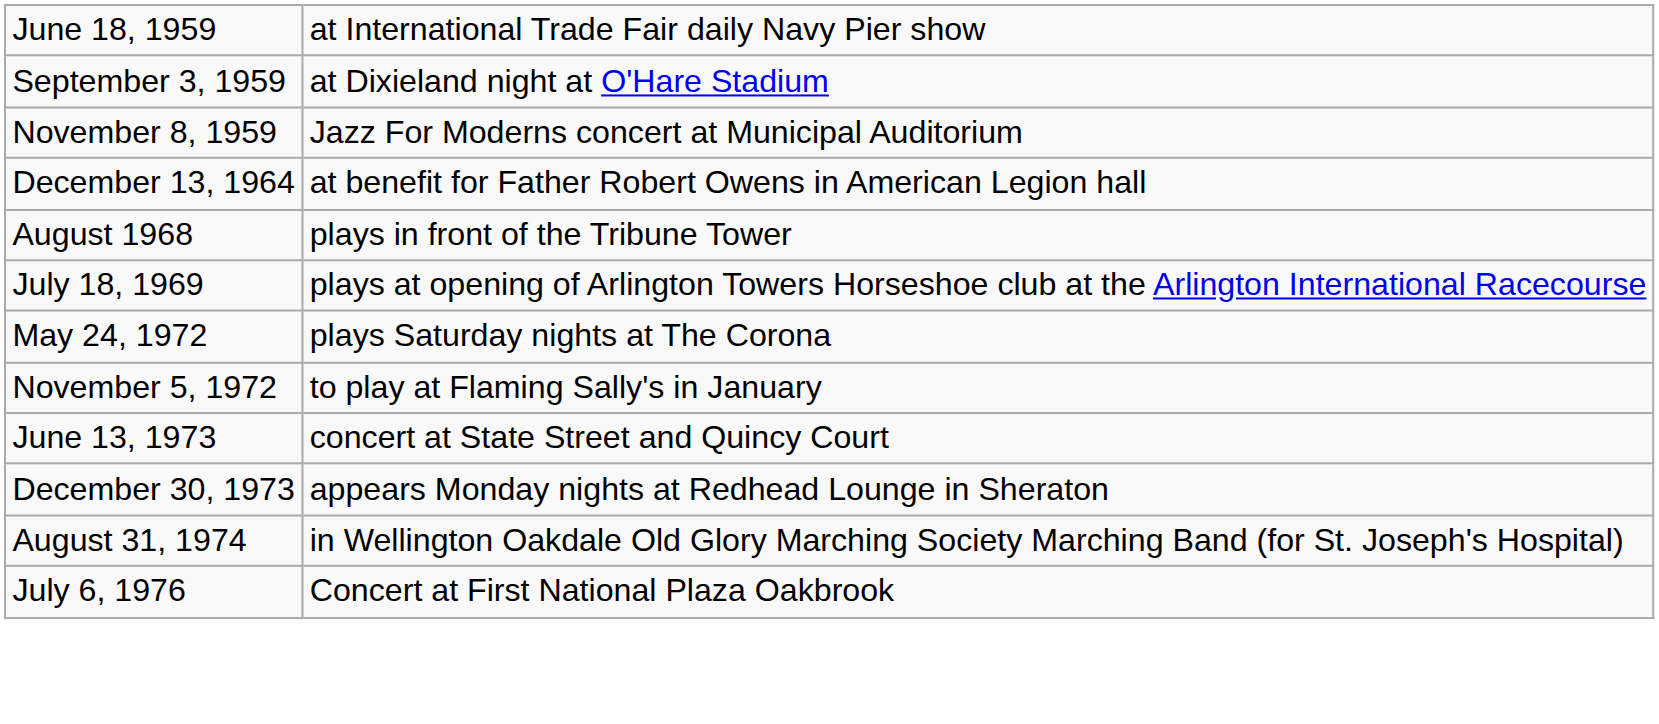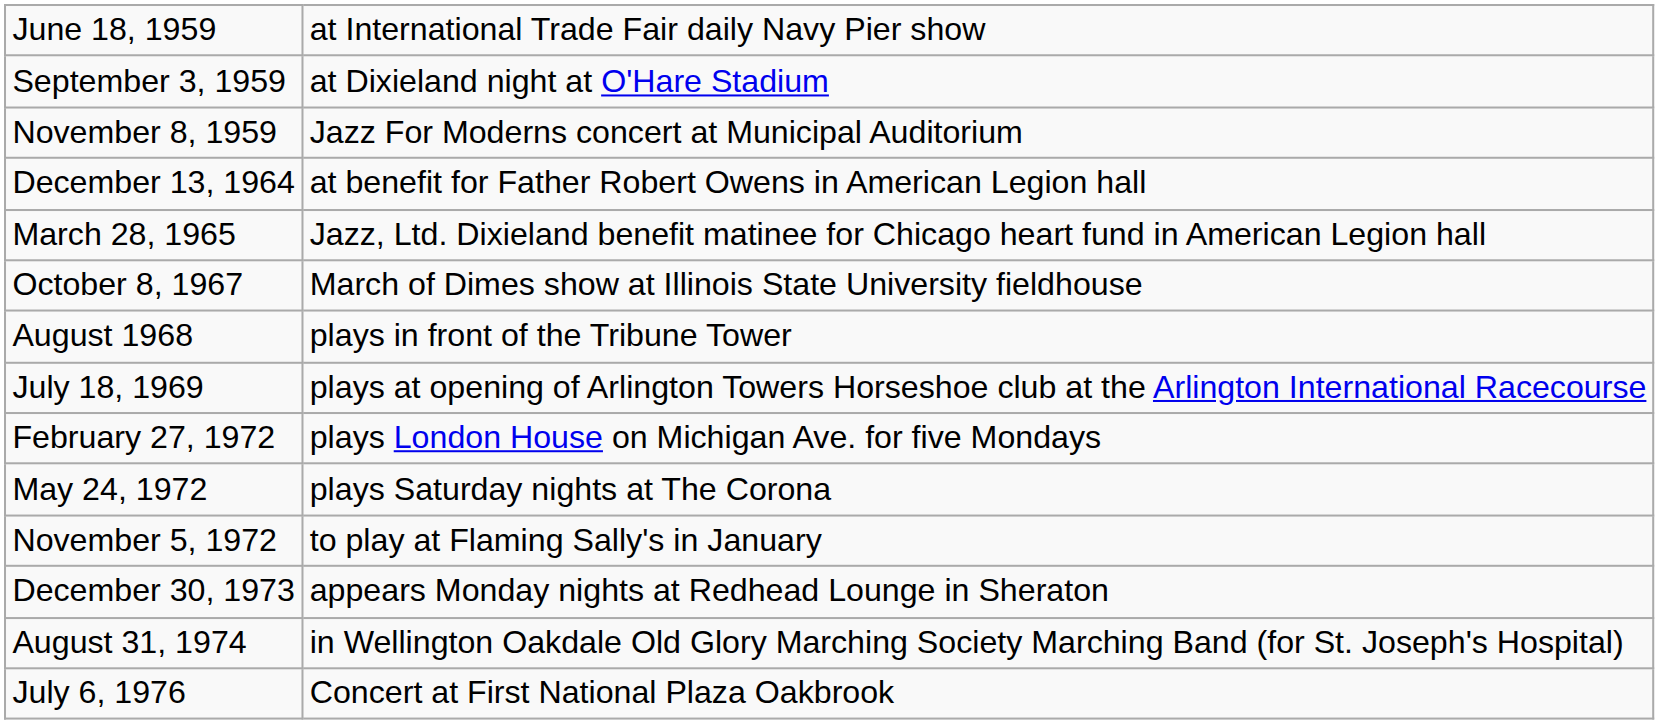+ row: March 28, 1965 | Jazz, Ltd. Dixieland benefit matinee for Chicago heart fund in American Legion hall
+ row: October 8, 1967 | March of Dimes show at Illinois State University fieldhouse
+ row: February 27, 1972 | plays London House on Michigan Ave. for five Mondays
- row: June 13, 1973 | concert at State Street and Quincy Court
